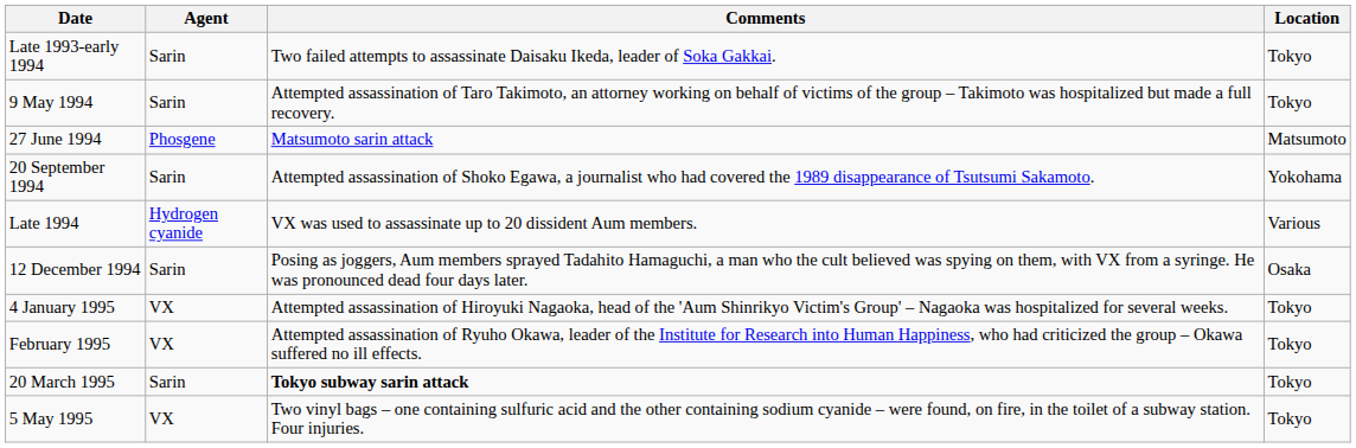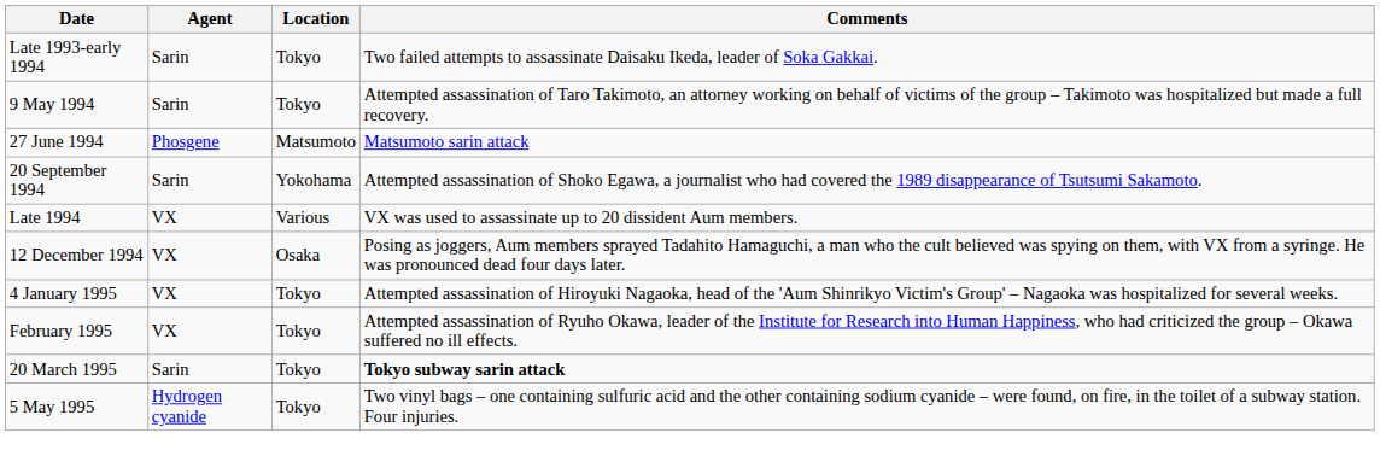columns swapped: Location <-> Comments
Late 1994 | Agent: Hydrogen cyanide -> VX
12 December 1994 | Agent: Sarin -> VX
5 May 1995 | Agent: VX -> Hydrogen cyanide
